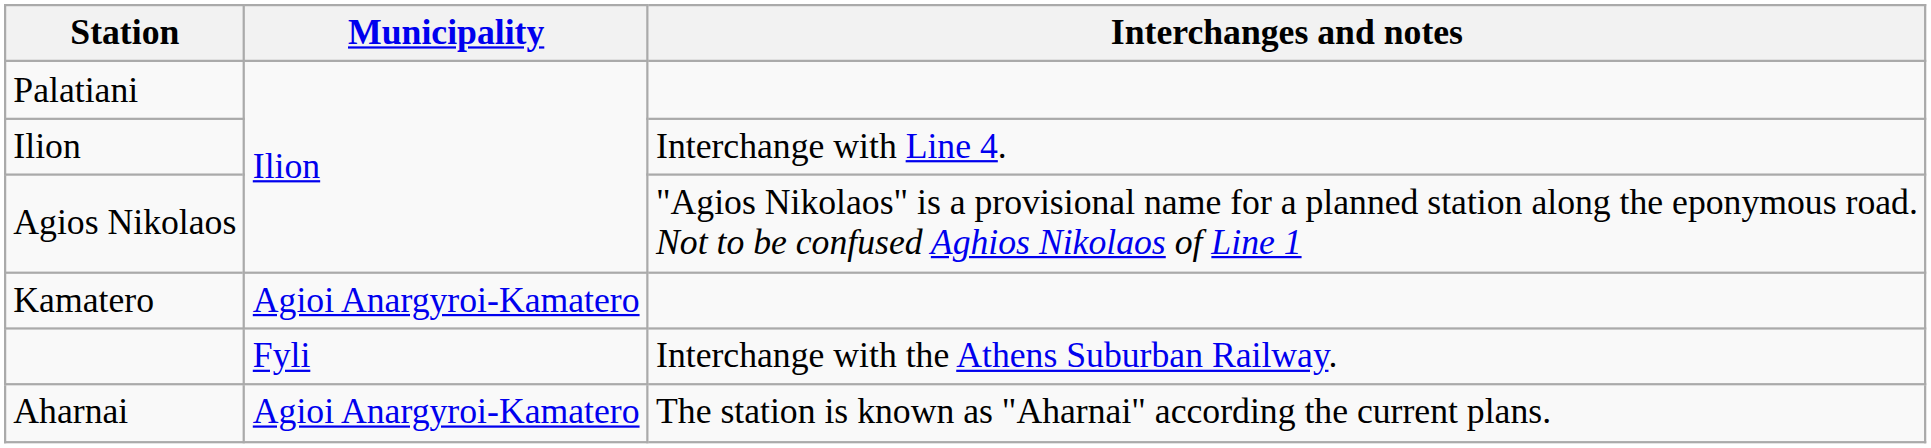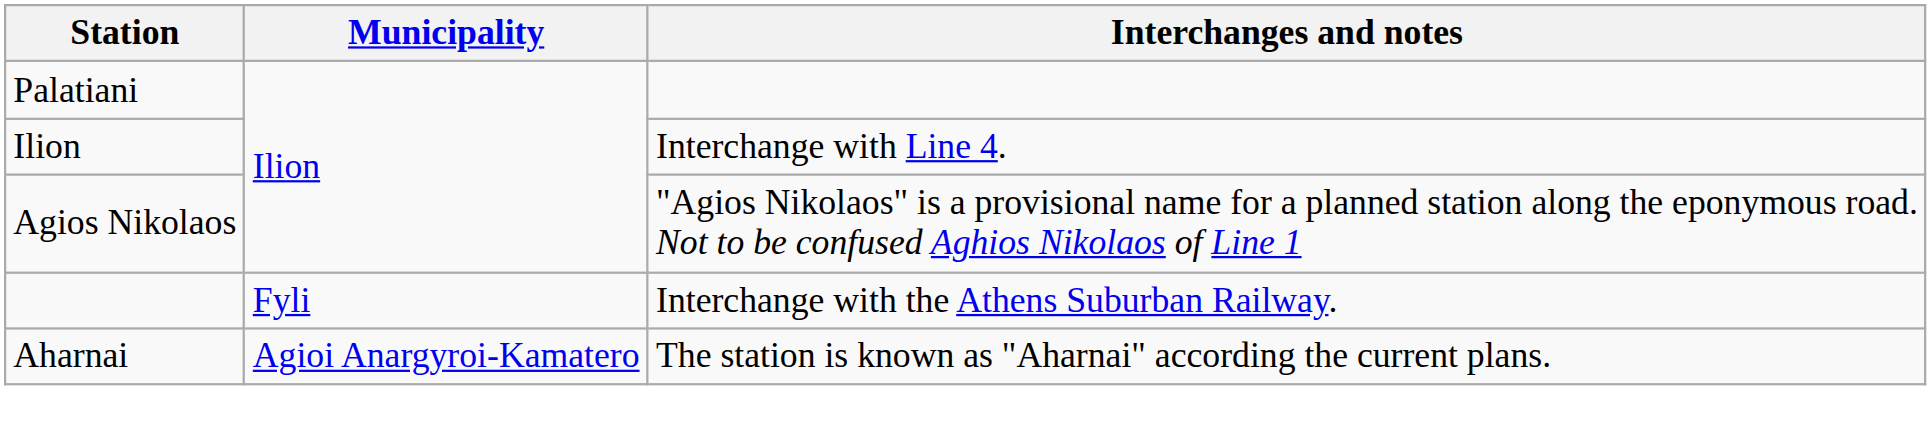- row: Kamatero | Agioi Anargyroi-Kamatero
